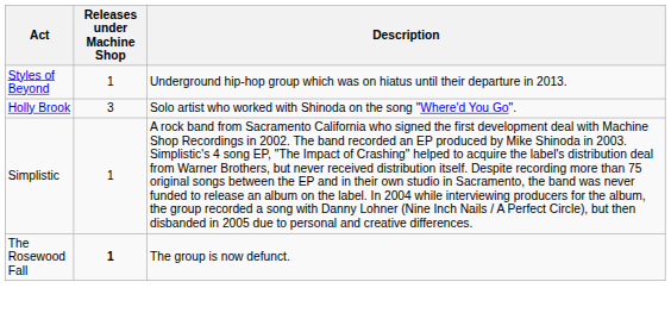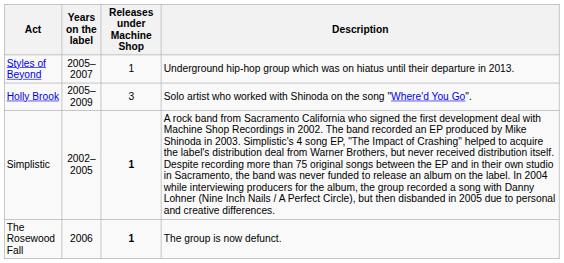+ column: Years on the label | 2005–2007 | 2005–2009 | 2002–2005 | 2006
Simplistic | Releases under Machine Shop: normal -> bold
